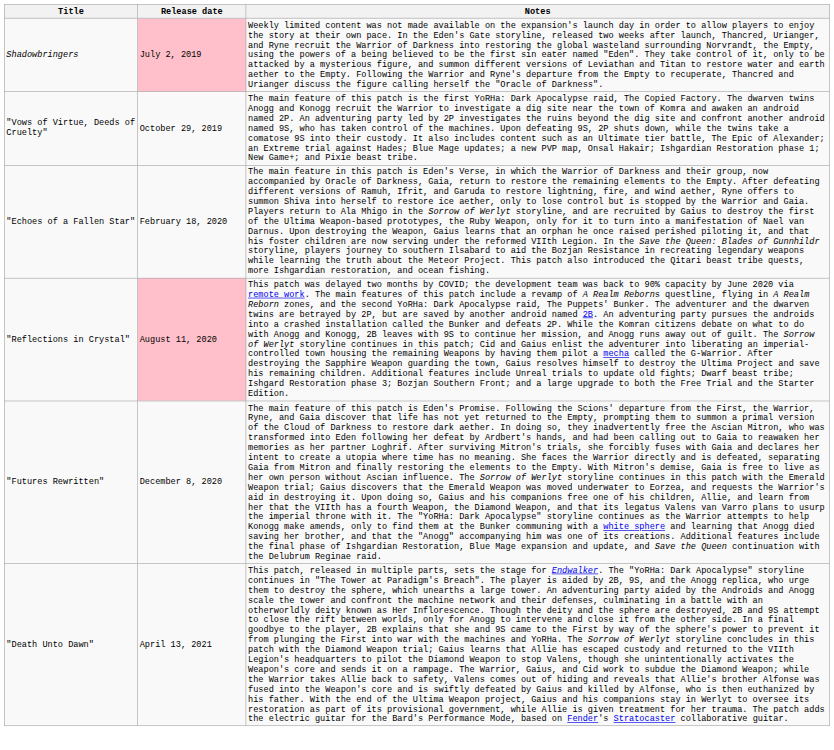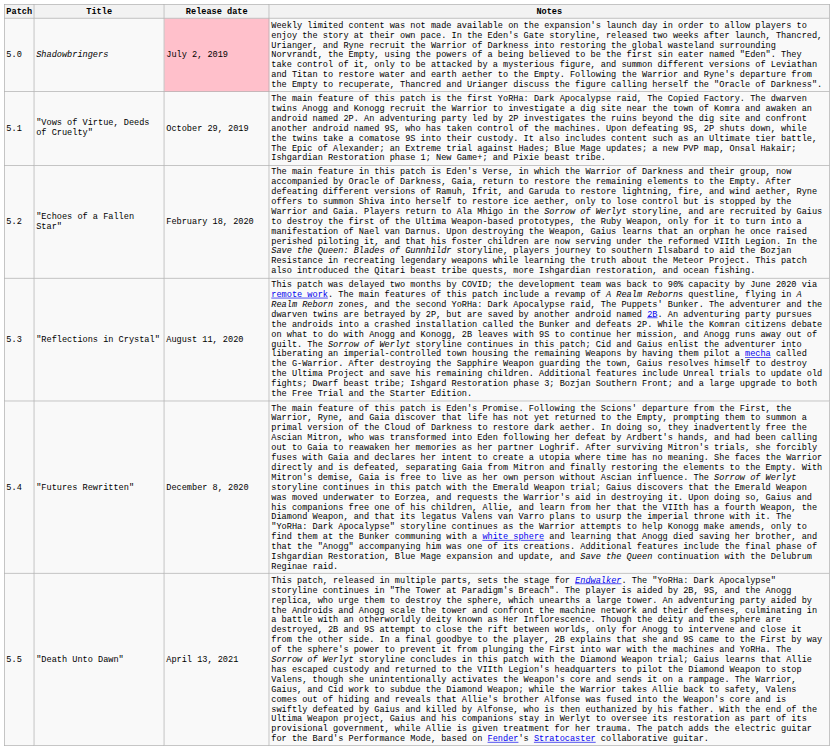+ column: Patch | 5.0 | 5.1 | 5.2 | 5.3 | 5.4 | 5.5
"Reflections in Crystal" | Release date: pink background -> no background
